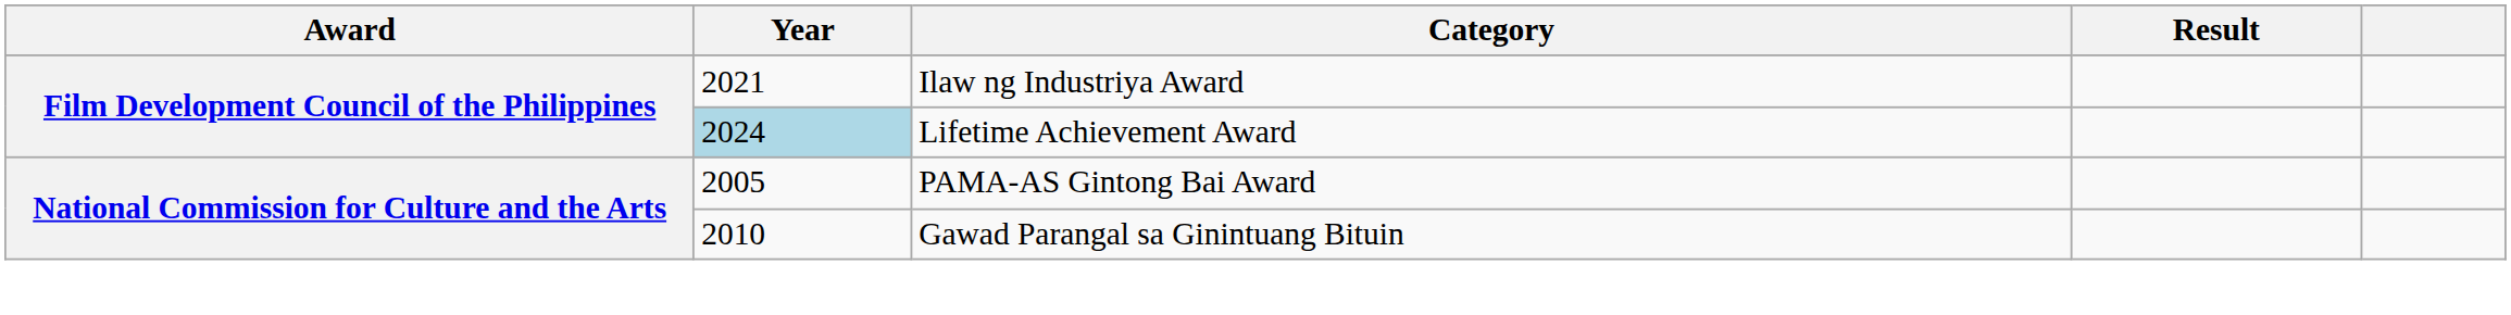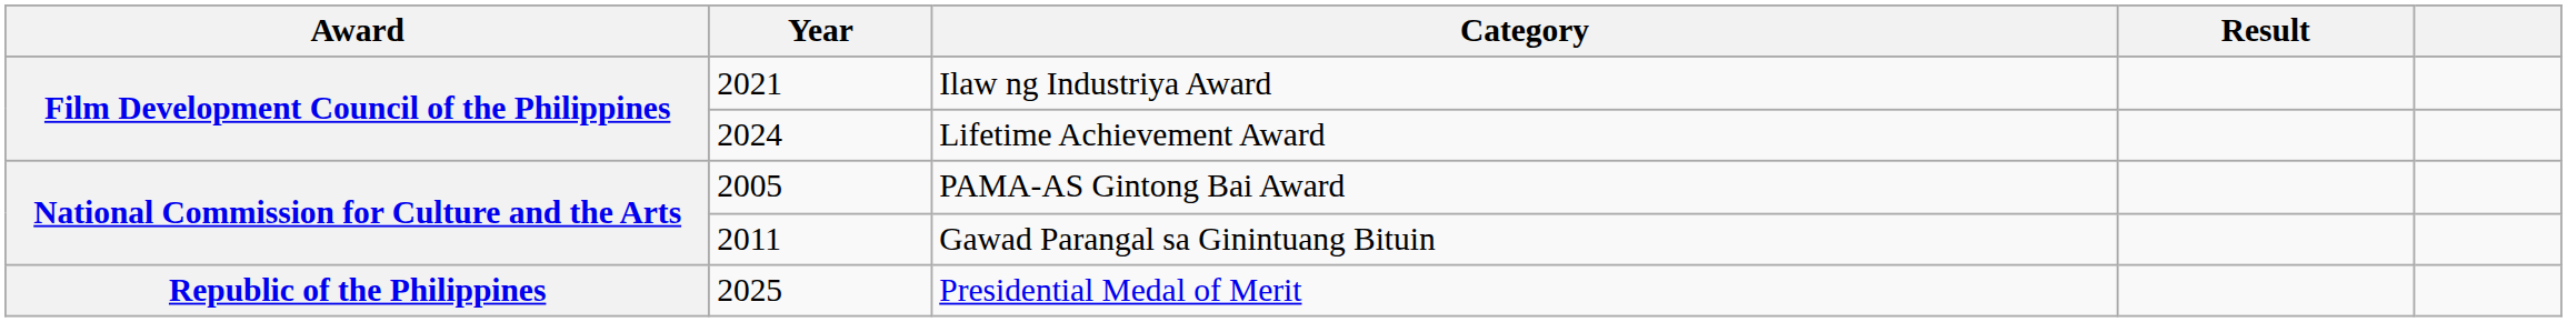Lifetime Achievement Award | Year: lightblue background -> no background
Gawad Parangal sa Ginintuang Bituin | Year: 2010 -> 2011
+ row: Republic of the Philippines | 2025 | Presidential Medal of Merit
